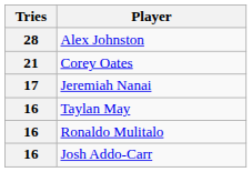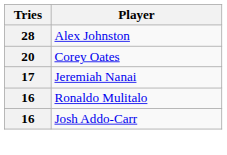Corey Oates | Tries: 21 -> 20
- row: 16 | Taylan May
